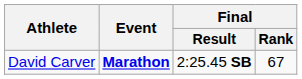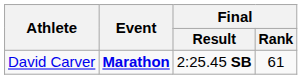David Carver | Final / Rank: 67 -> 61
